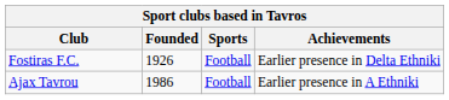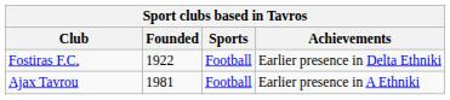Fostiras F.C. | Founded: 1926 -> 1922
Ajax Tavrou | Founded: 1986 -> 1981
